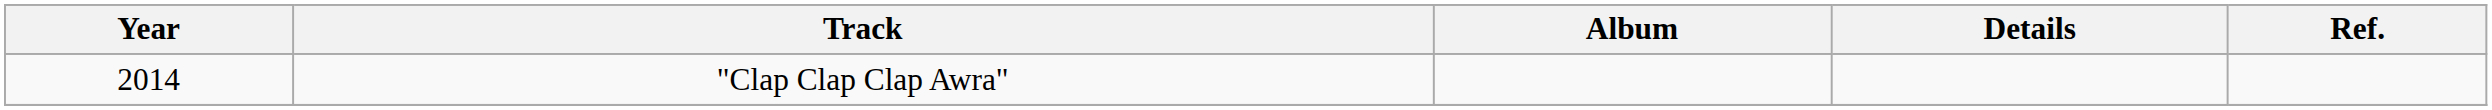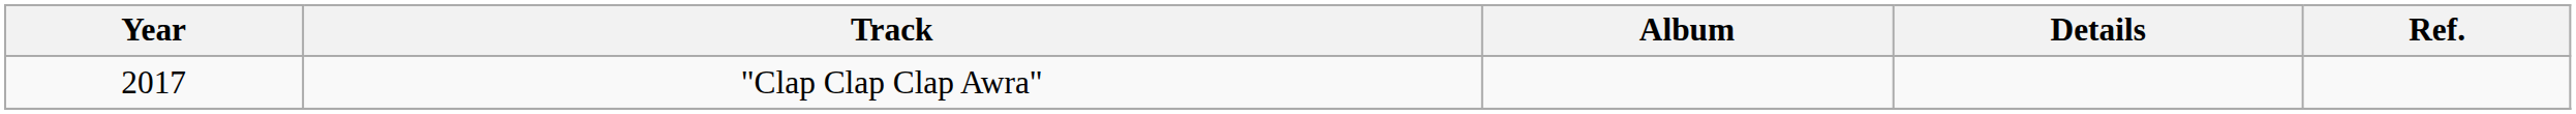"Clap Clap Clap Awra" | Year: 2014 -> 2017
